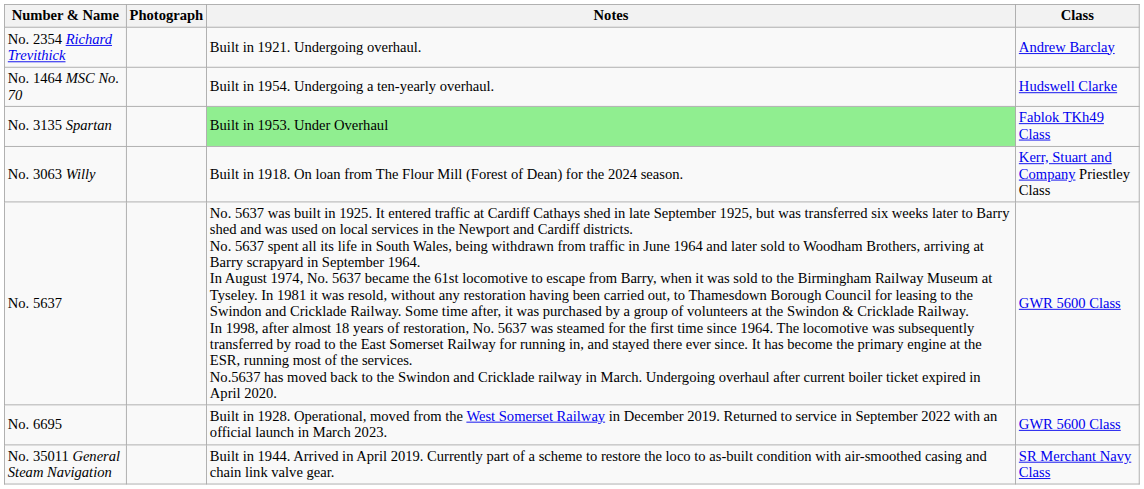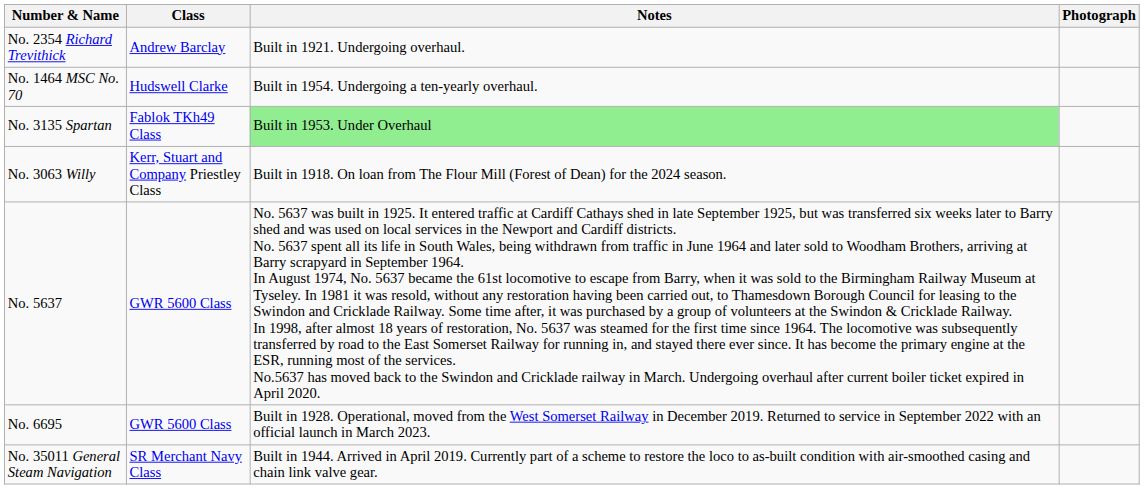columns swapped: Class <-> Photograph
